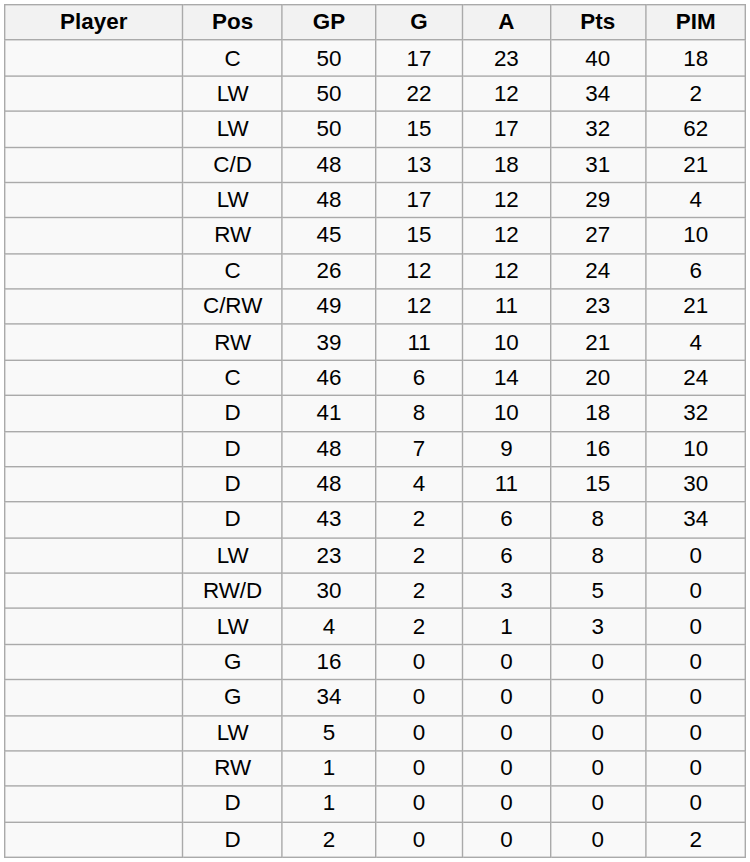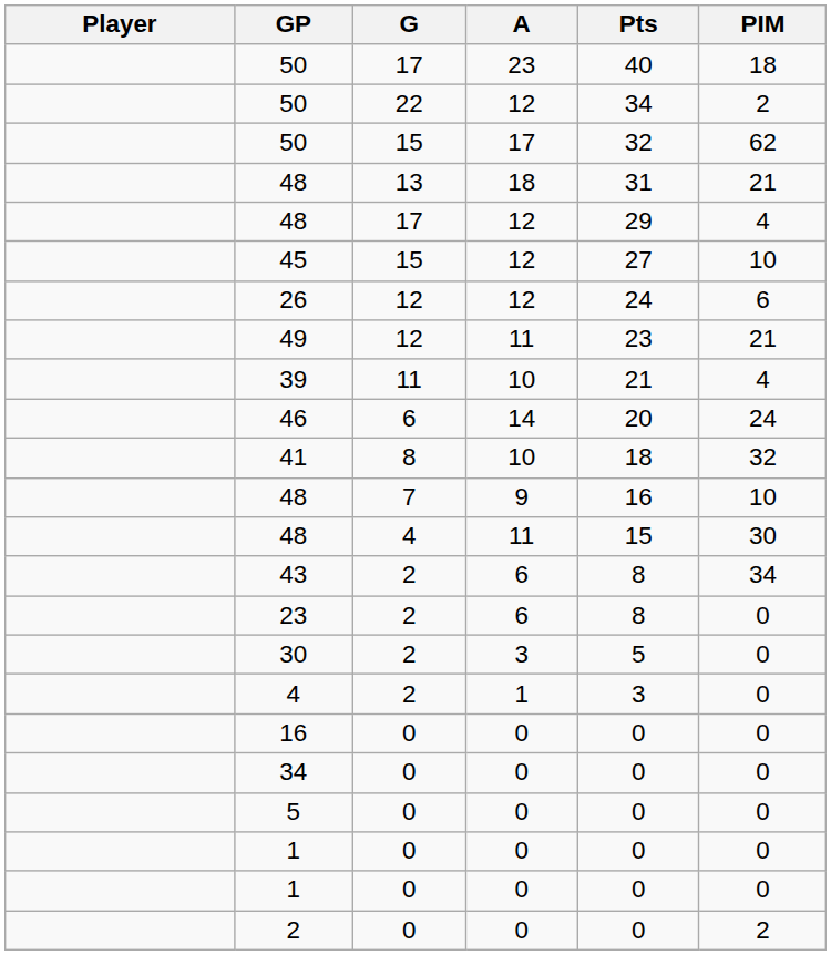- column: Pos | C | LW | LW | C/D | LW | RW | C | C/RW | RW | C | D | D | D | D | LW | RW/D | LW | G | G | LW | RW | D | D
